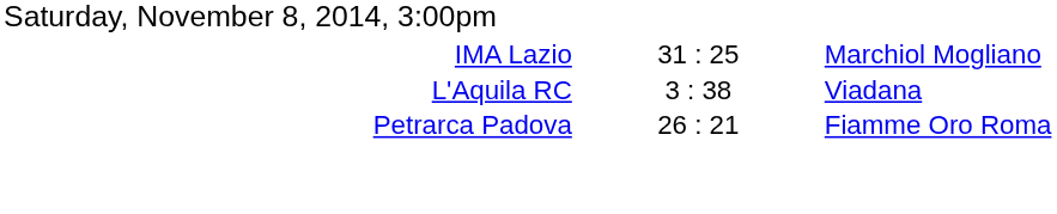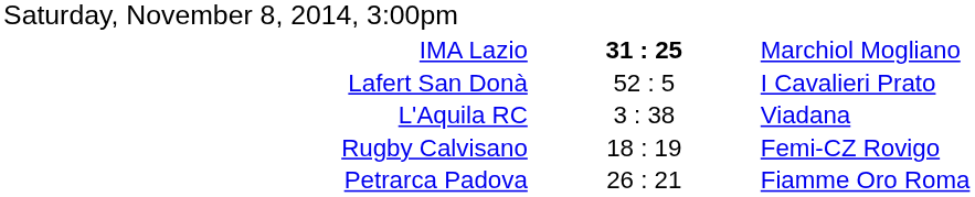IMA Lazio | column 2: normal -> bold
+ row: Lafert San Donà | 52 : 5 | I Cavalieri Prato
+ row: Rugby Calvisano | 18 : 19 | Femi-CZ Rovigo
